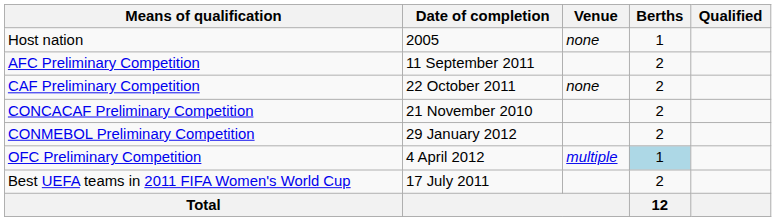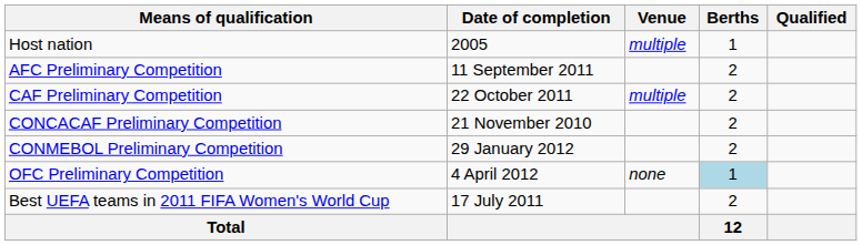Host nation | Venue: none -> multiple
CAF Preliminary Competition | Venue: none -> multiple
OFC Preliminary Competition | Venue: multiple -> none
